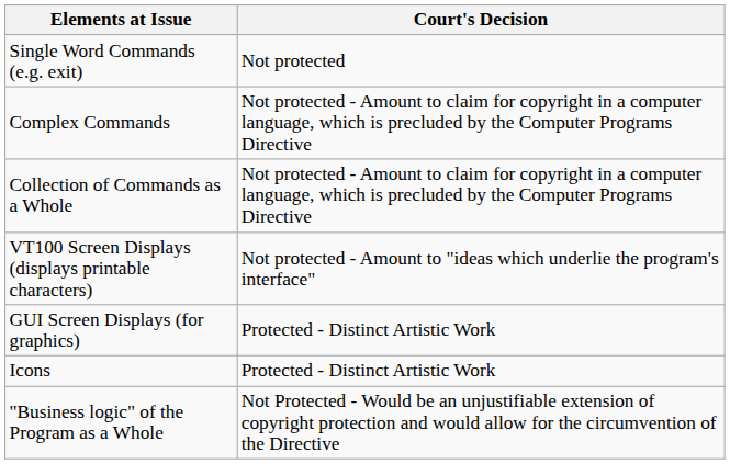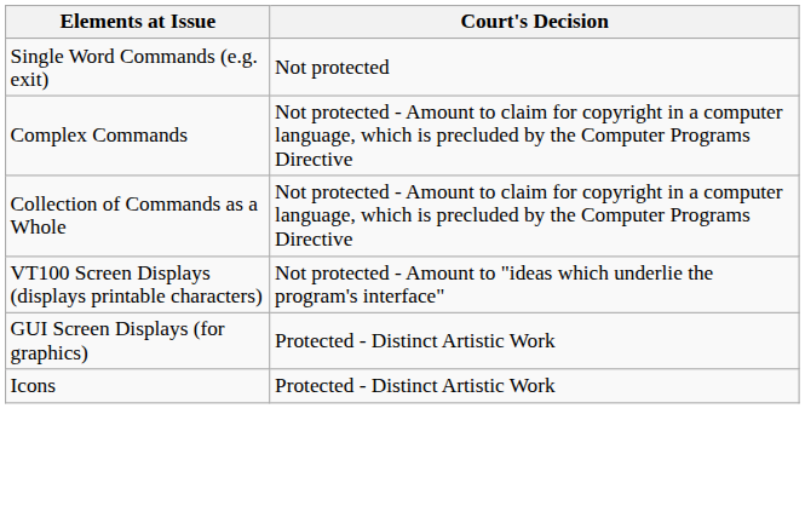- row: "Business logic" of the Program as a Whole | Not Protected - Would be an unjustifiable extension of copyright protection and would allow for the circumvention of the Directive
